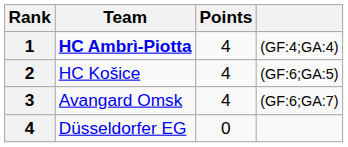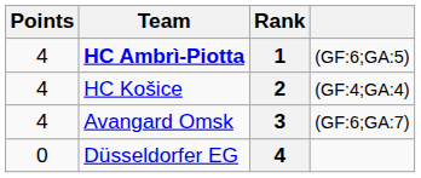columns swapped: Rank <-> Points
HC Ambrì-Piotta | column 4: (GF:4;GA:4) -> (GF:6;GA:5)
HC Košice | column 4: (GF:6;GA:5) -> (GF:4;GA:4)
